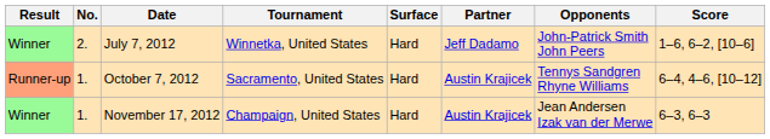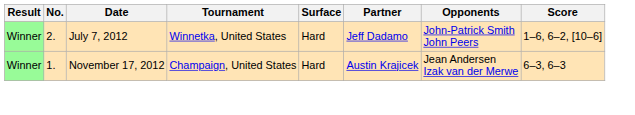- row: Runner-up | 1. | October 7, 2012 | Sacramento, United States | Hard | Austin Krajicek | Tennys Sandgren Rhyne Williams | 6–4, 4–6, [10–12]
